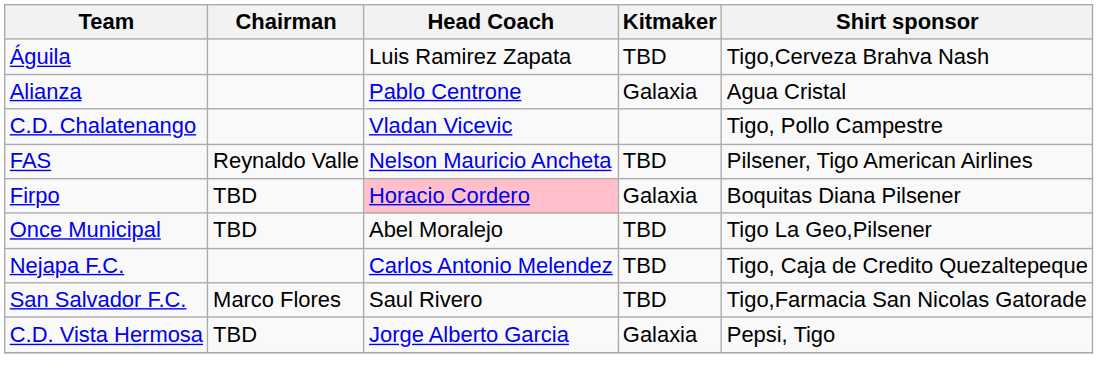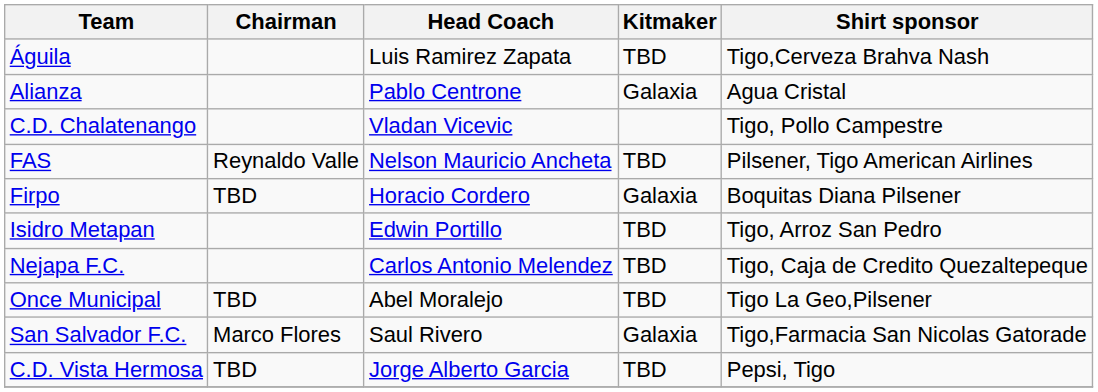Firpo | Head Coach: pink background -> no background
+ row: Isidro Metapan | Edwin Portillo | TBD | Tigo, Arroz San Pedro
rows swapped: Nejapa F.C. <-> Once Municipal
San Salvador F.C. | Kitmaker: TBD -> Galaxia
C.D. Vista Hermosa | Kitmaker: Galaxia -> TBD
